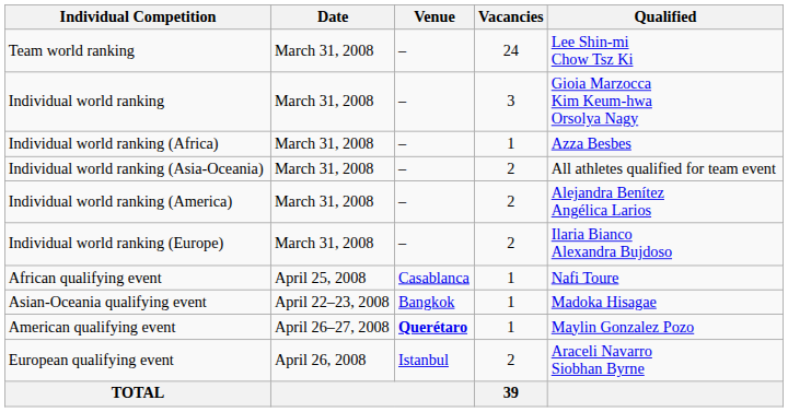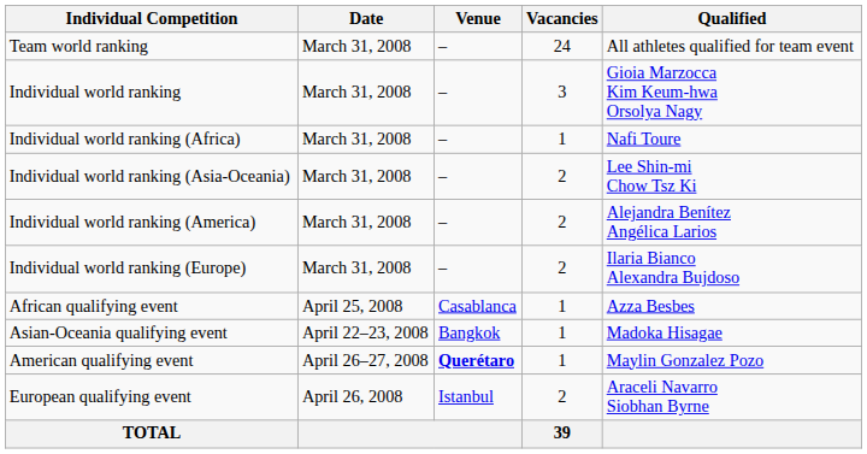Team world ranking | Qualified: Lee Shin-mi Chow Tsz Ki -> All athletes qualified for team event
Individual world ranking (Africa) | Qualified: Azza Besbes -> Nafi Toure
Individual world ranking (Asia-Oceania) | Qualified: All athletes qualified for team event -> Lee Shin-mi Chow Tsz Ki
African qualifying event | Qualified: Nafi Toure -> Azza Besbes
